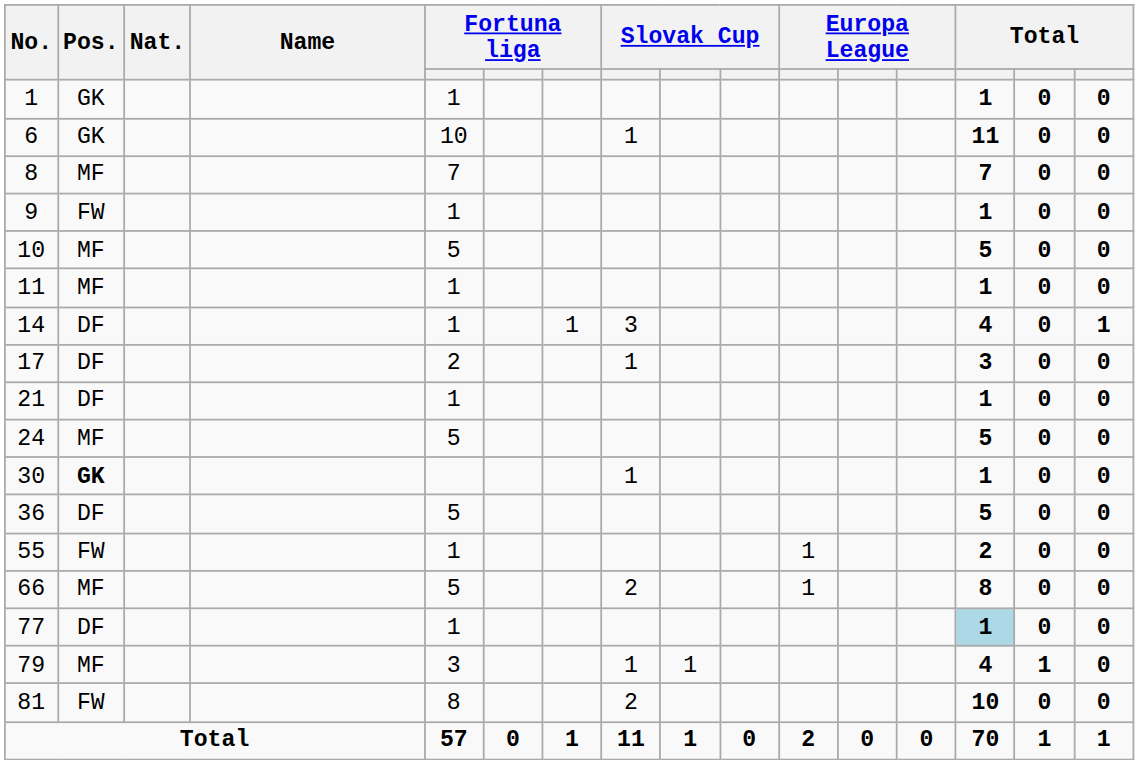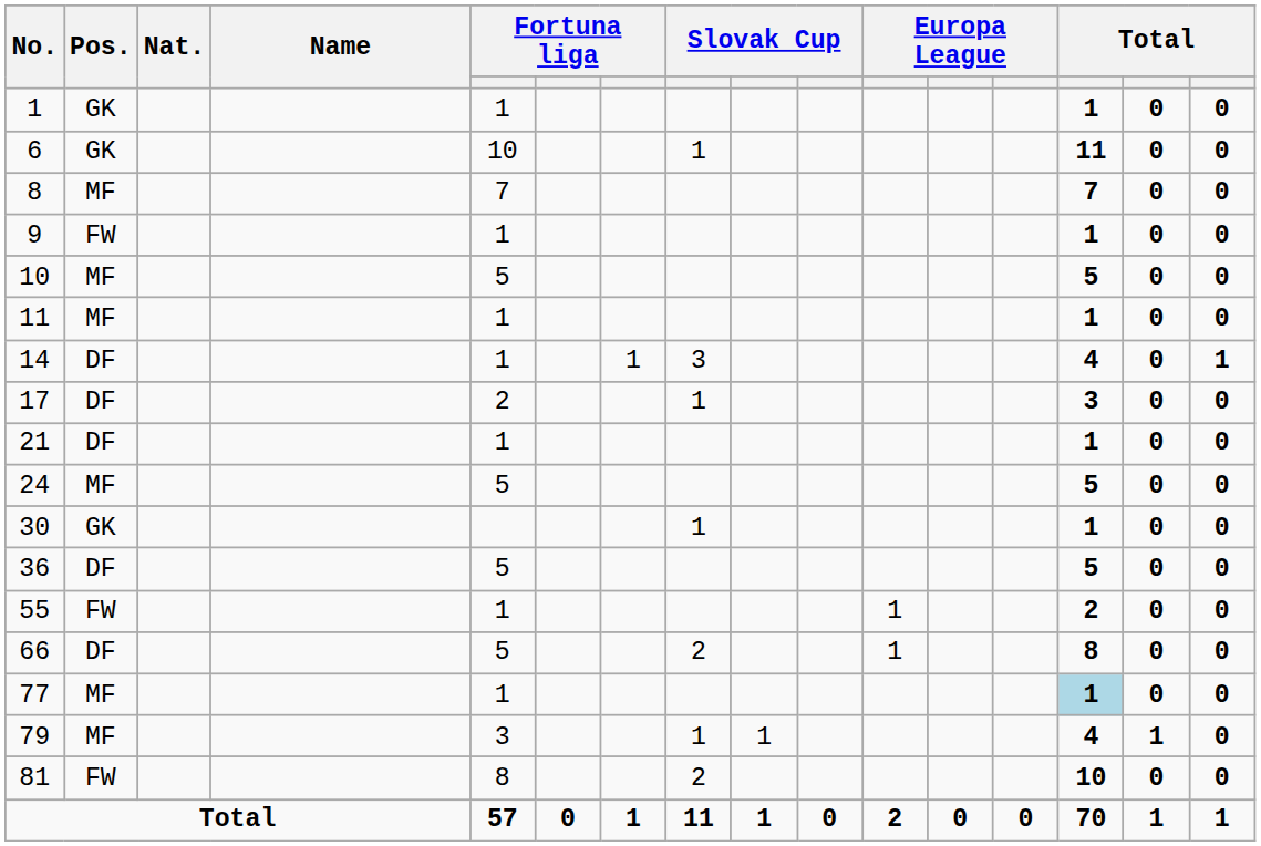30 | Pos.: bold -> normal
66 | Pos.: MF -> DF
77 | Pos.: DF -> MF
